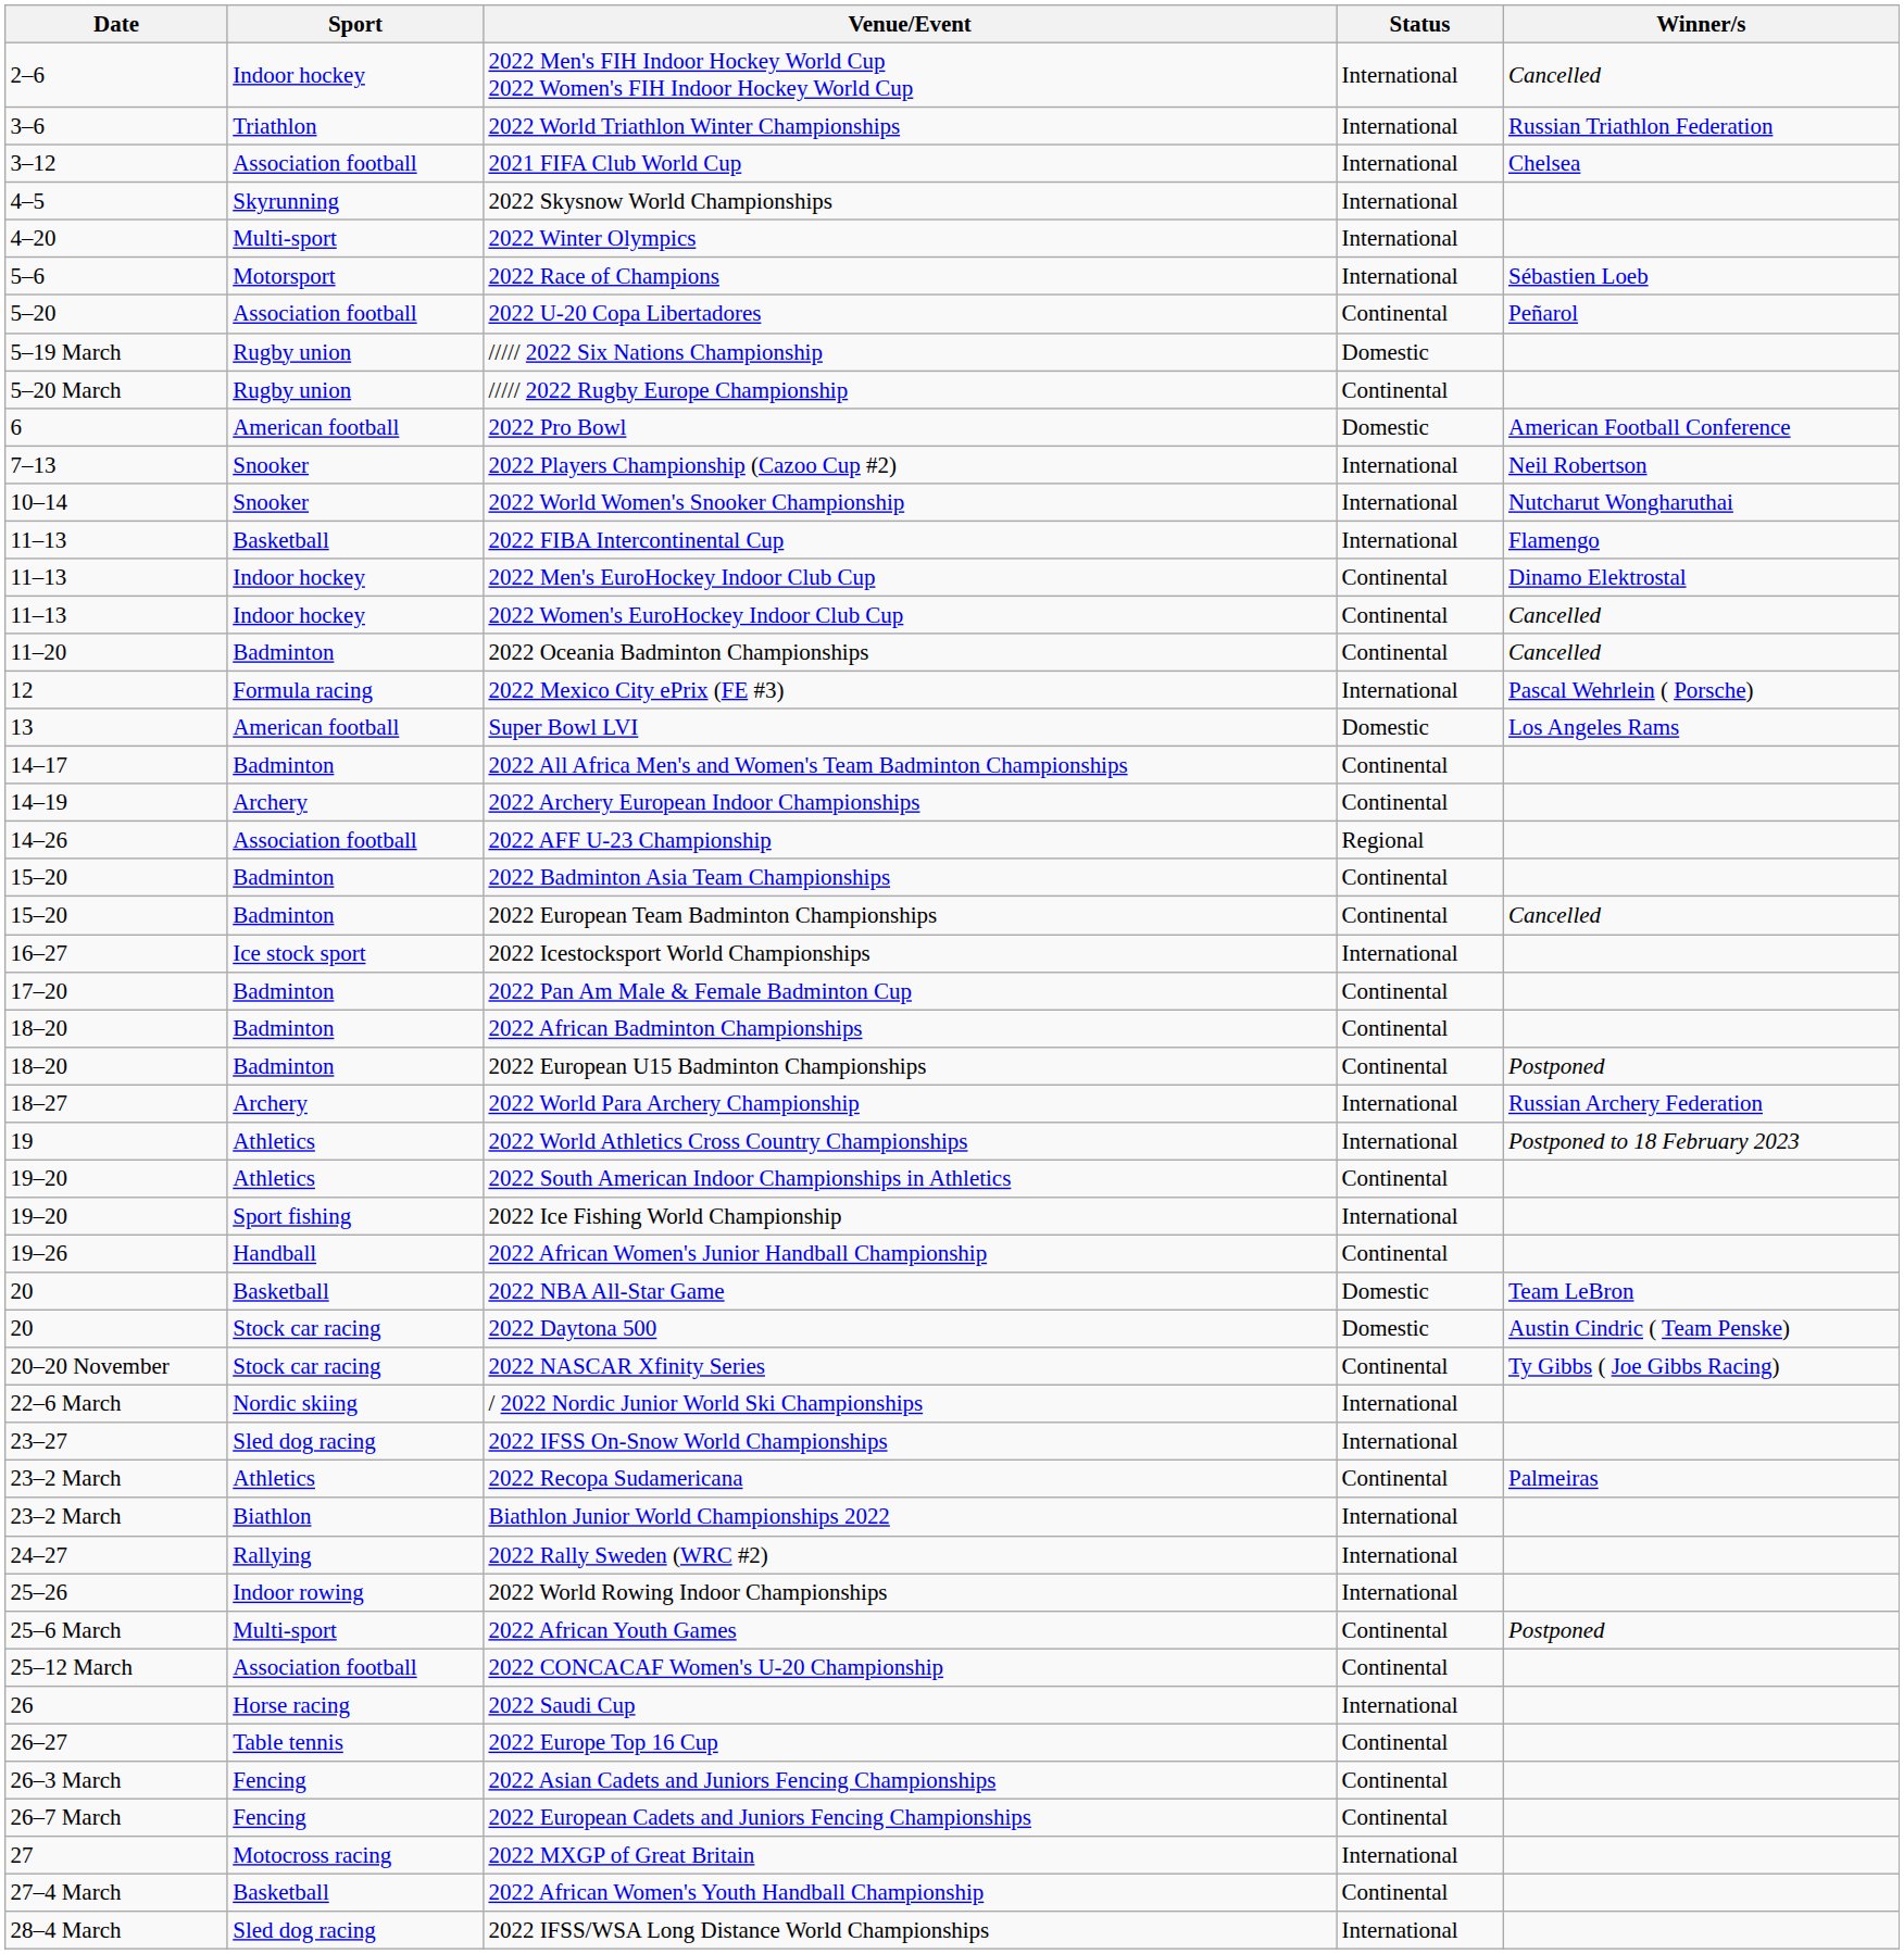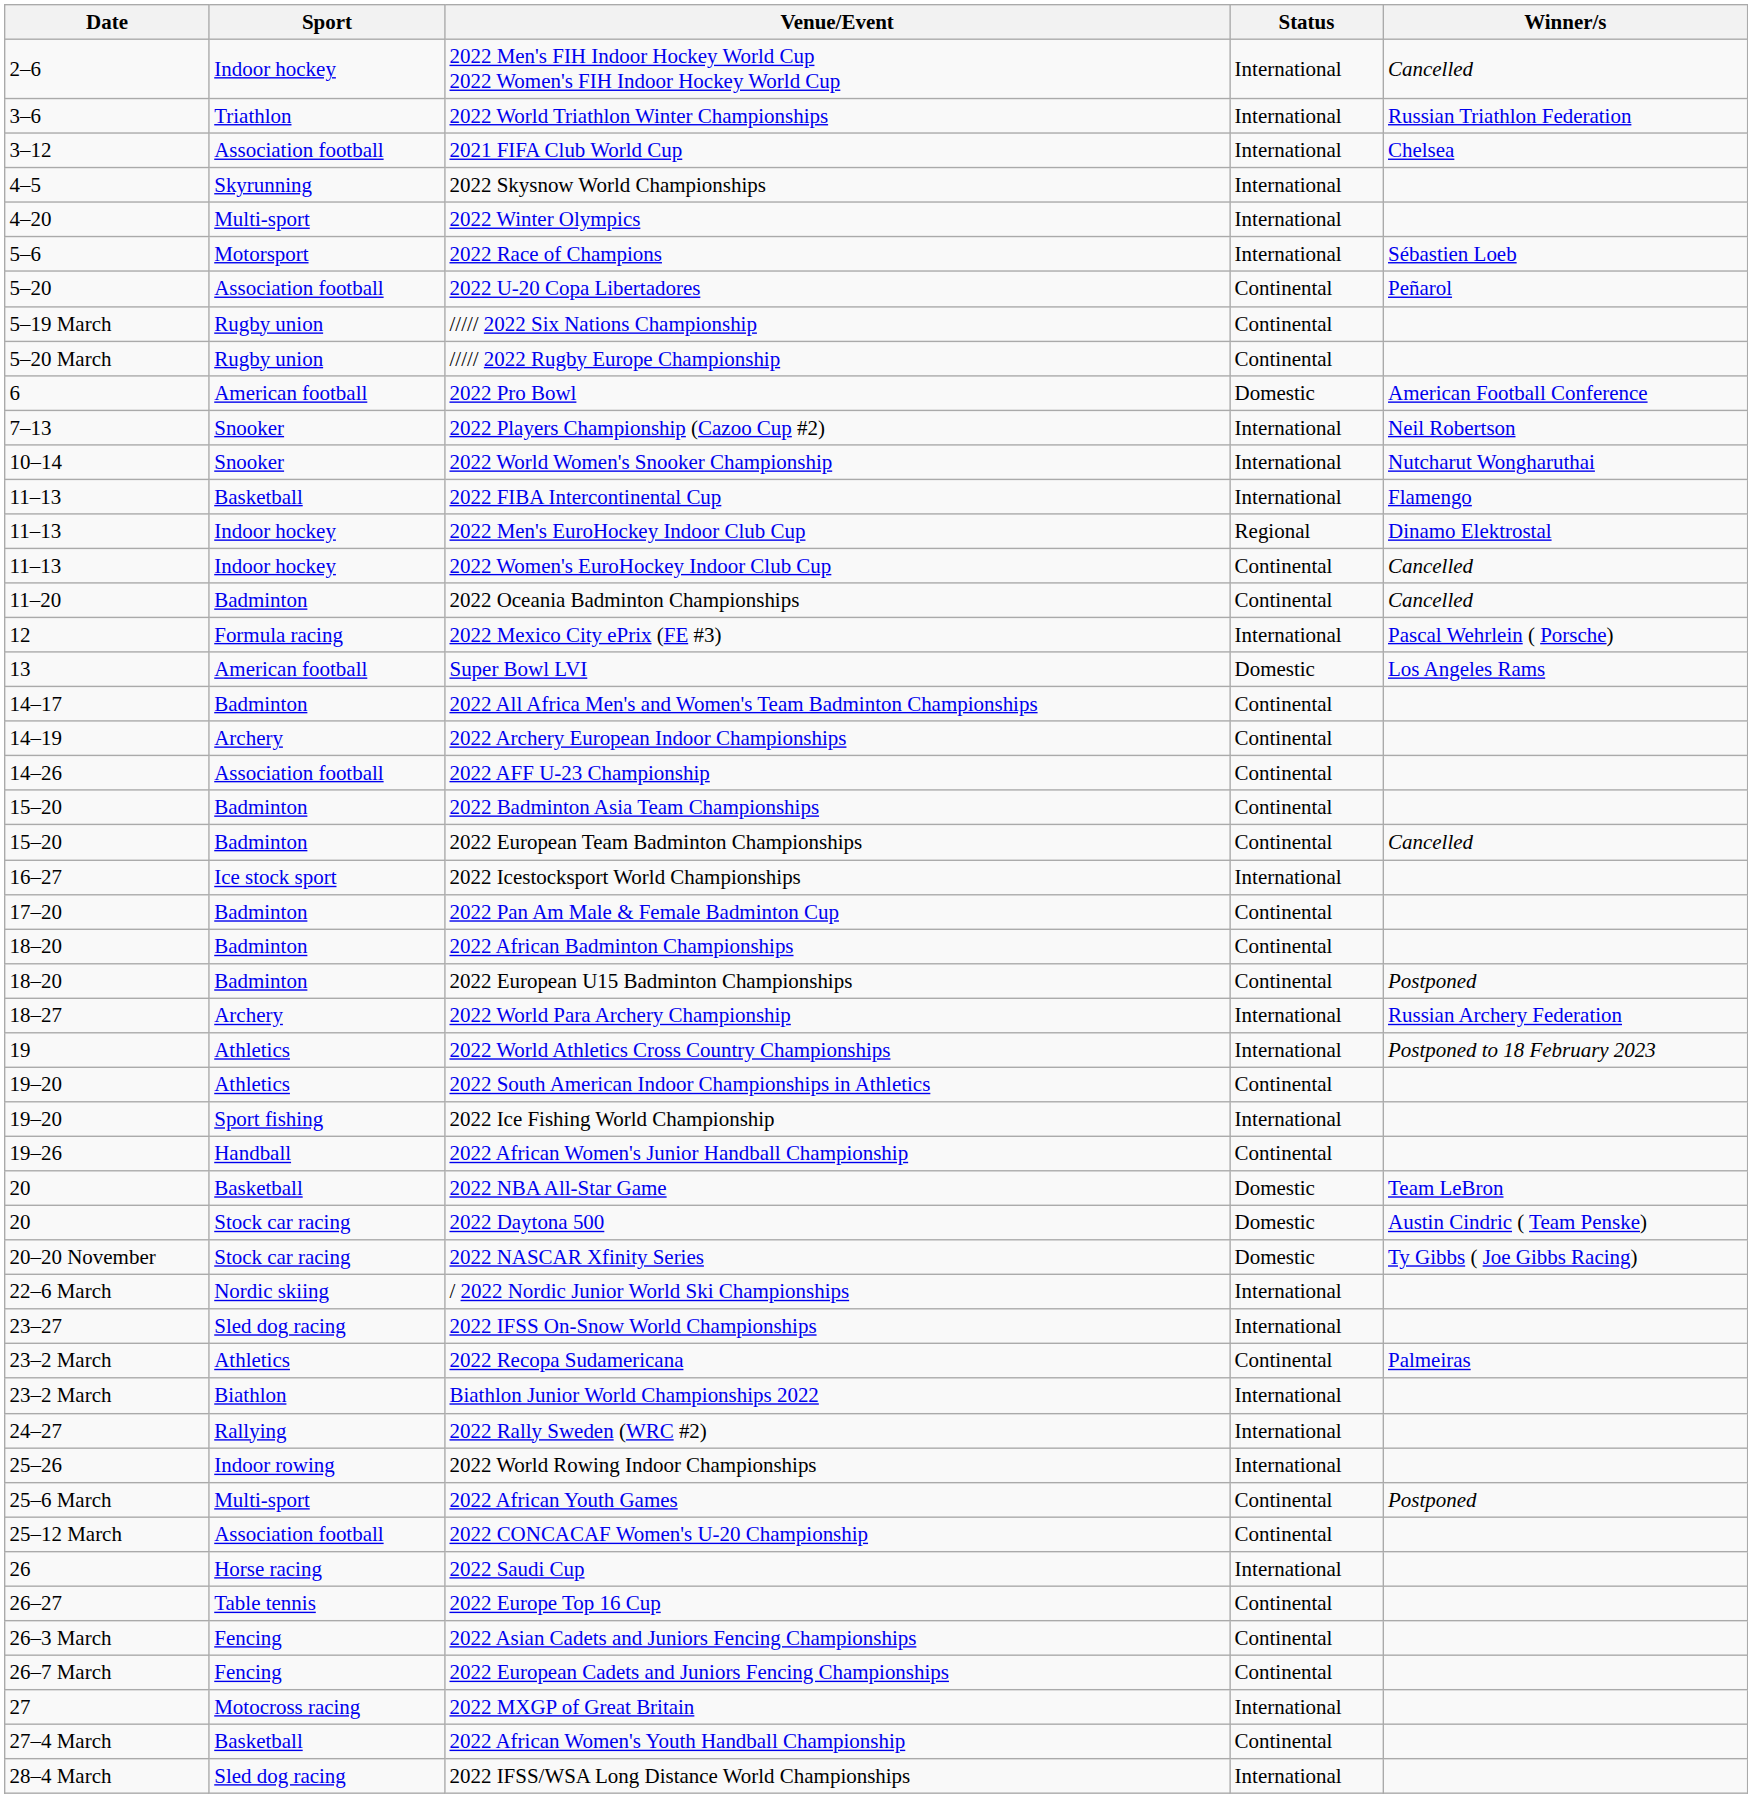///// 2022 Six Nations Championship | Status: Domestic -> Continental
2022 Men's EuroHockey Indoor Club Cup | Status: Continental -> Regional
2022 AFF U-23 Championship | Status: Regional -> Continental
2022 NASCAR Xfinity Series | Status: Continental -> Domestic
